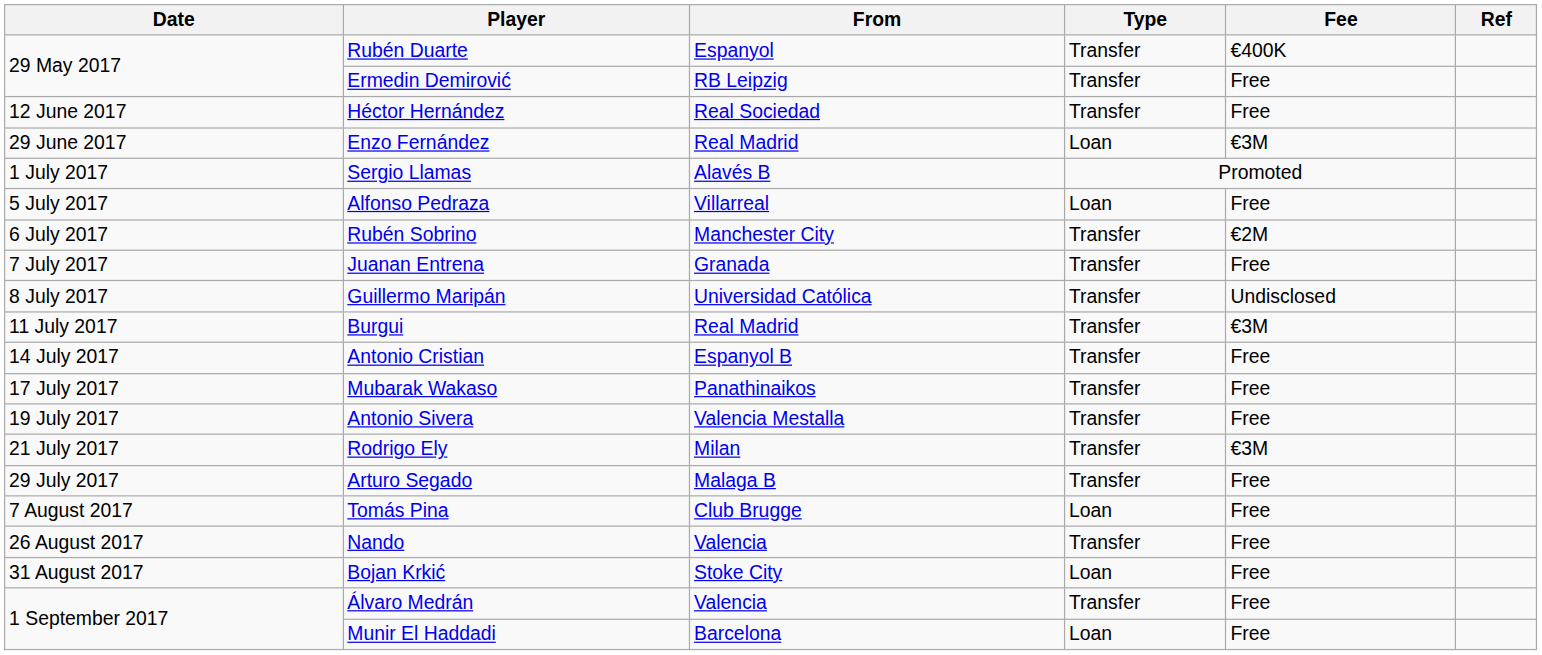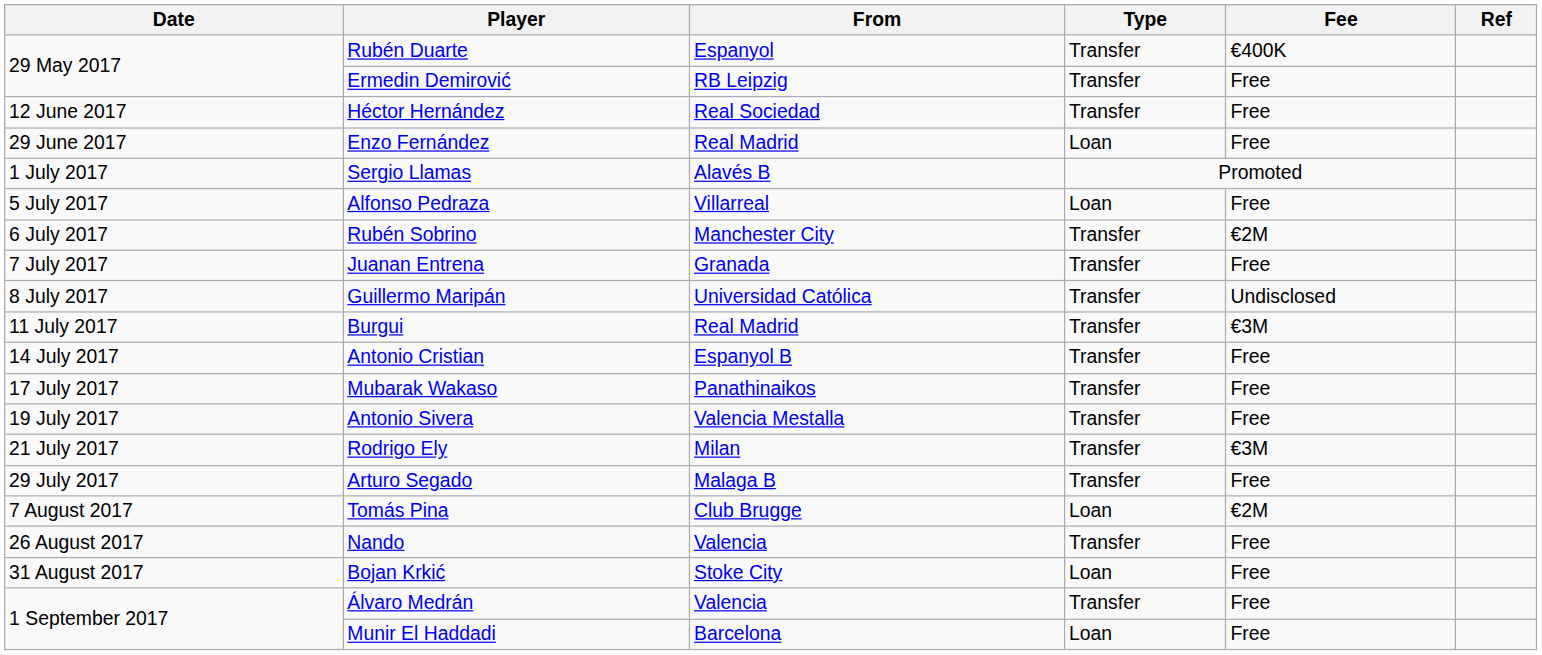Enzo Fernández | Fee: €3M -> Free
Tomás Pina | Fee: Free -> €2M
